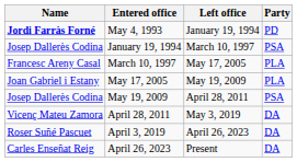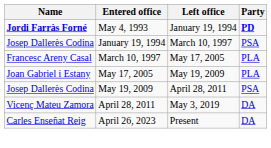May 4, 1993 | Party: normal -> bold
- row: Roser Suñé Pascuet | April 3, 2019 | April 26, 2023 | DA
